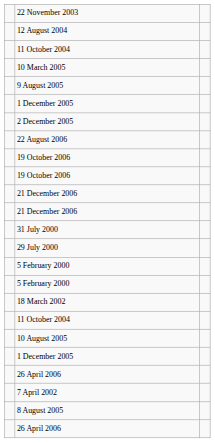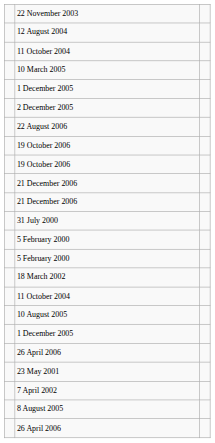- row: 9 August 2005
- row: 29 July 2000
+ row: 23 May 2001
